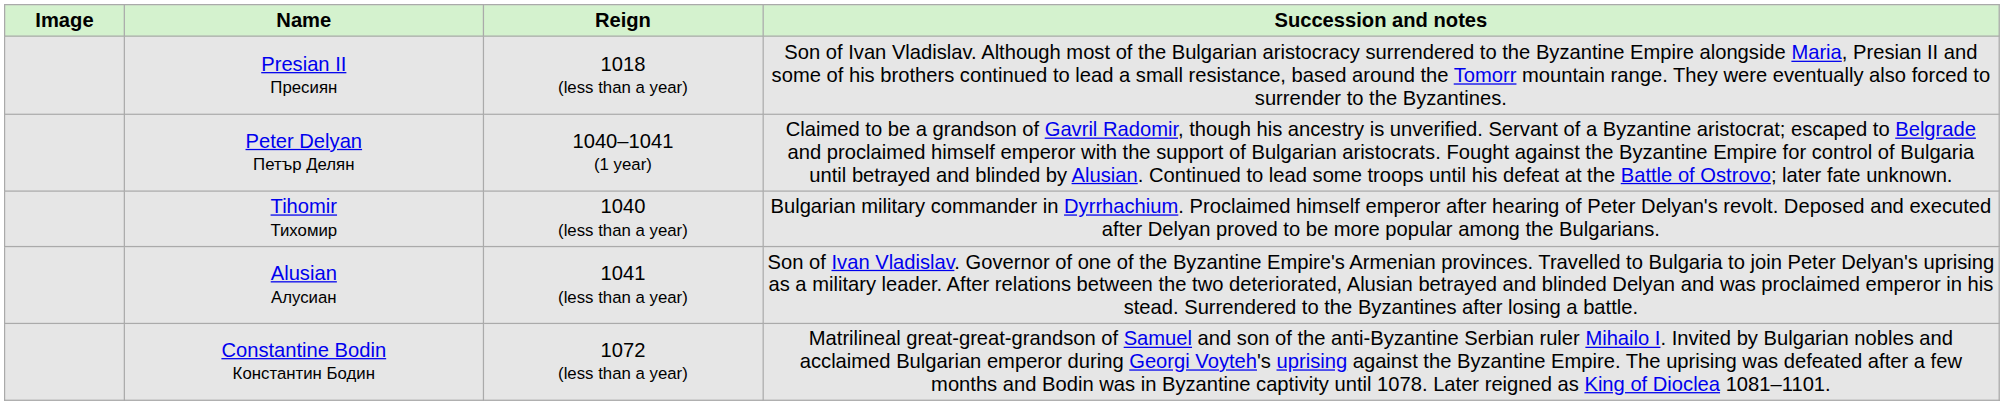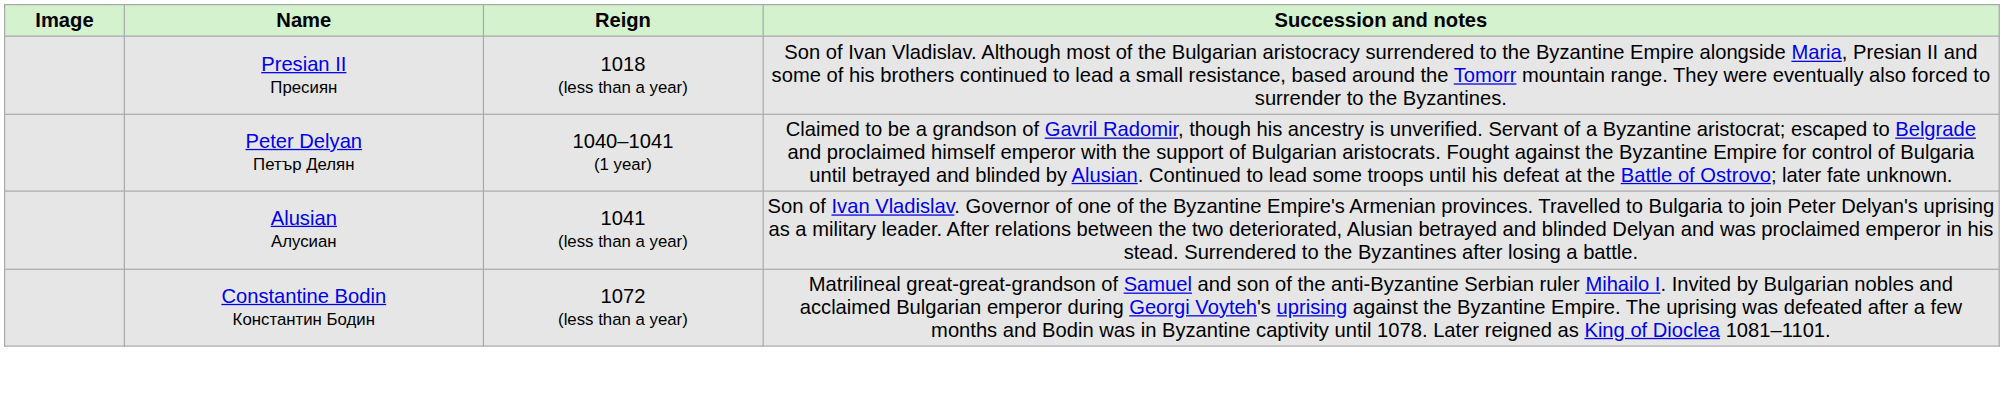- row: Tihomir Тихомир | 1040 (less than a year) | Bulgarian military commander in Dyrrhachium. Proclaimed himself emperor after hearing of Peter Delyan's revolt. Deposed and executed after Delyan proved to be more popular among the Bulgarians.
